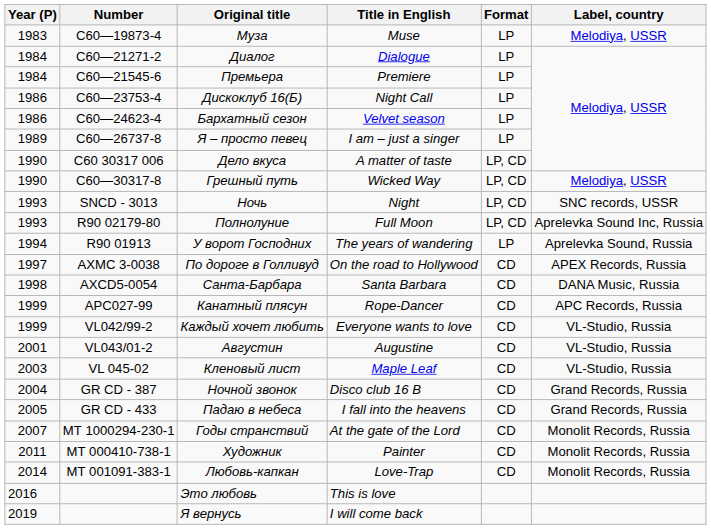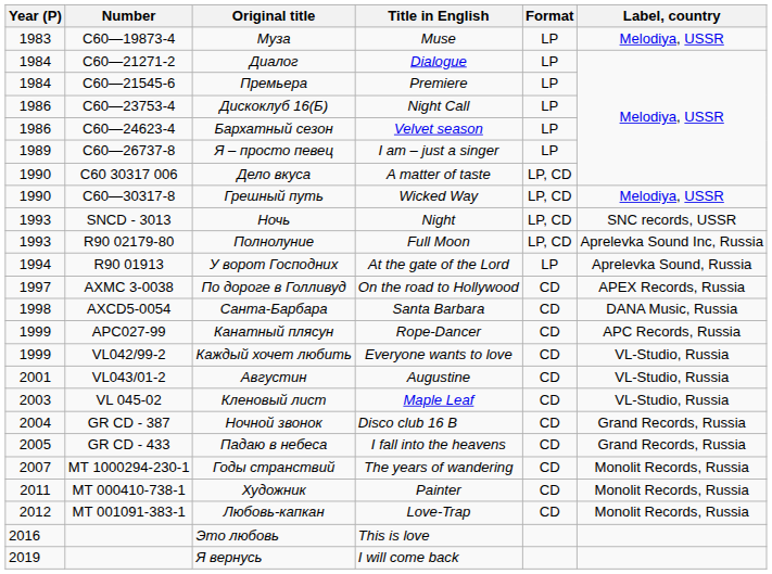У ворот Господних | Title in English: The years of wandering -> At the gate of the Lord
Годы странствий | Title in English: At the gate of the Lord -> The years of wandering
Любовь-капкан | Year (P): 2014 -> 2012
